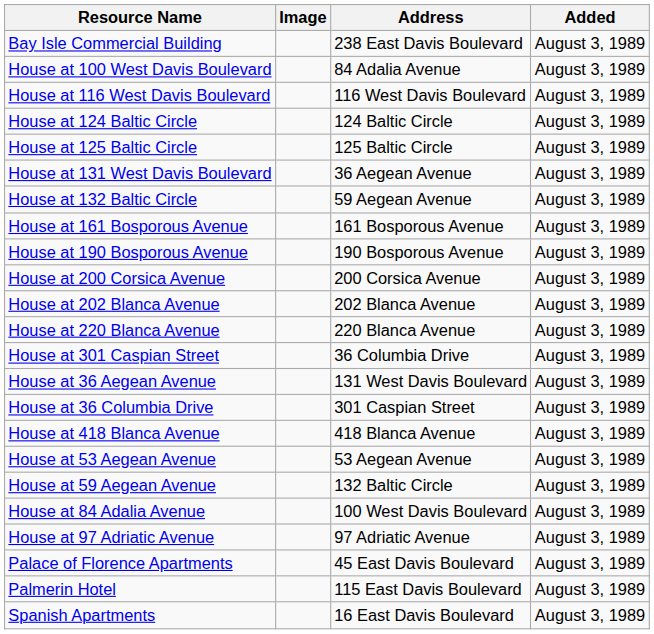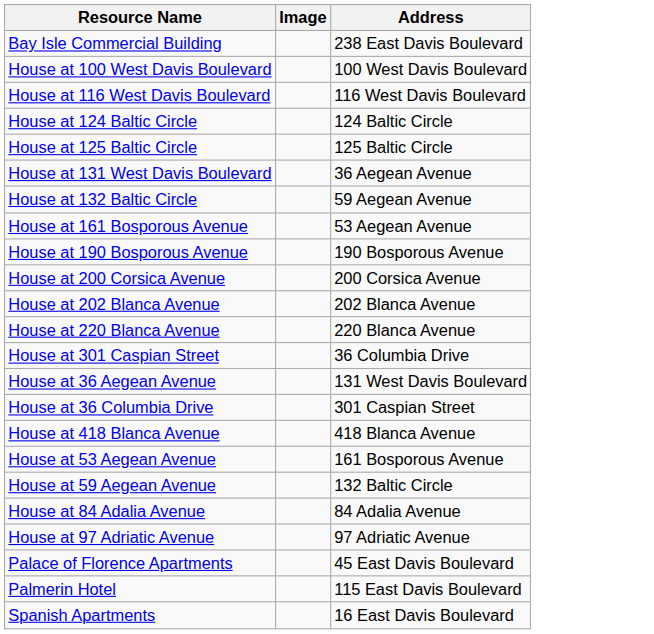- column: Added | August 3, 1989 | August 3, 1989 | August 3, 1989 | August 3, 1989 | August 3, 1989 | August 3, 1989 | August 3, 1989 | August 3, 1989 | August 3, 1989 | August 3, 1989 | August 3, 1989 | August 3, 1989 | August 3, 1989 | August 3, 1989 | August 3, 1989 | August 3, 1989 | August 3, 1989 | August 3, 1989 | August 3, 1989 | August 3, 1989 | August 3, 1989 | August 3, 1989 | August 3, 1989
House at 100 West Davis Boulevard | Address: 84 Adalia Avenue -> 100 West Davis Boulevard
House at 161 Bosporous Avenue | Address: 161 Bosporous Avenue -> 53 Aegean Avenue
House at 53 Aegean Avenue | Address: 53 Aegean Avenue -> 161 Bosporous Avenue
House at 84 Adalia Avenue | Address: 100 West Davis Boulevard -> 84 Adalia Avenue
